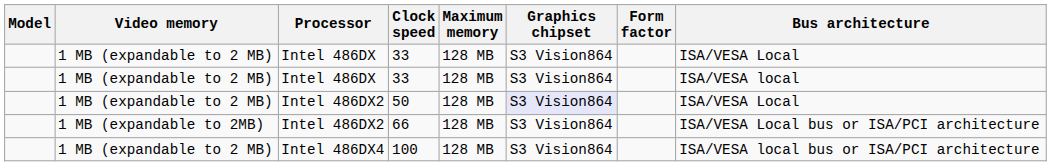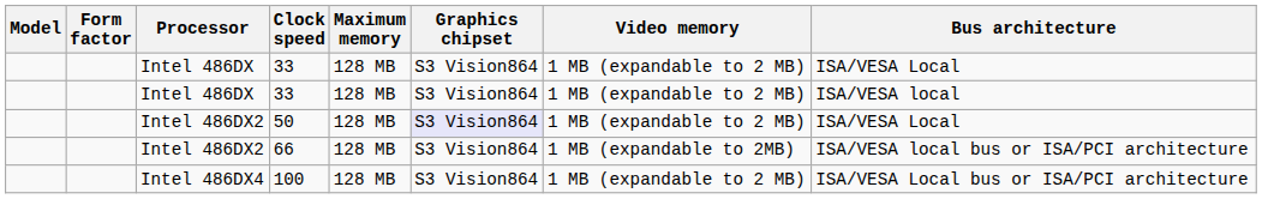columns swapped: Form factor <-> Video memory
66 | Bus architecture: ISA/VESA Local bus or ISA/PCI architecture -> ISA/VESA local bus or ISA/PCI architecture
100 | Bus architecture: ISA/VESA local bus or ISA/PCI architecture -> ISA/VESA Local bus or ISA/PCI architecture
